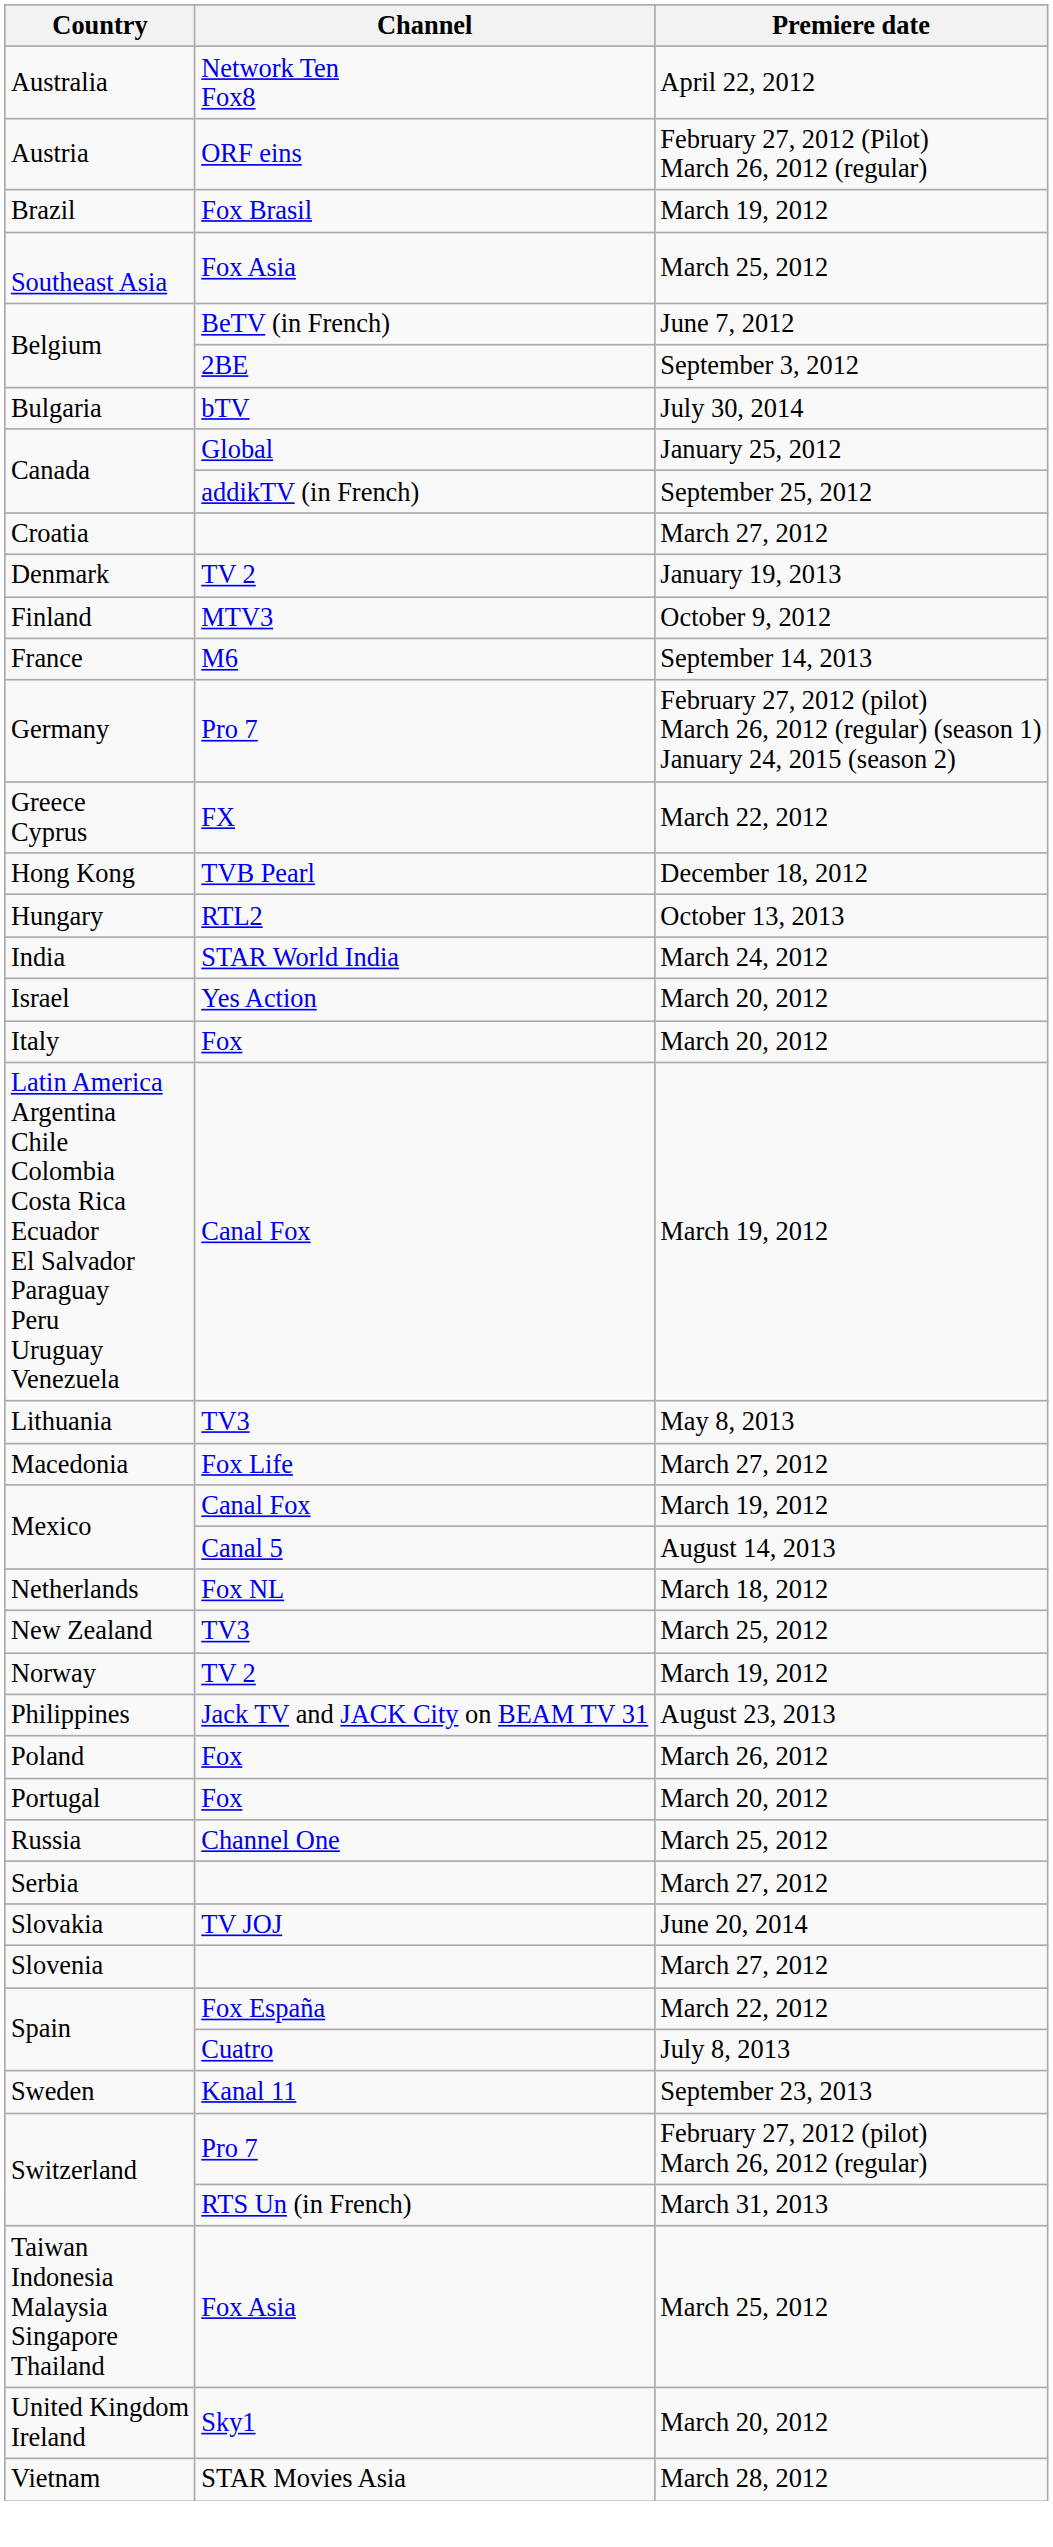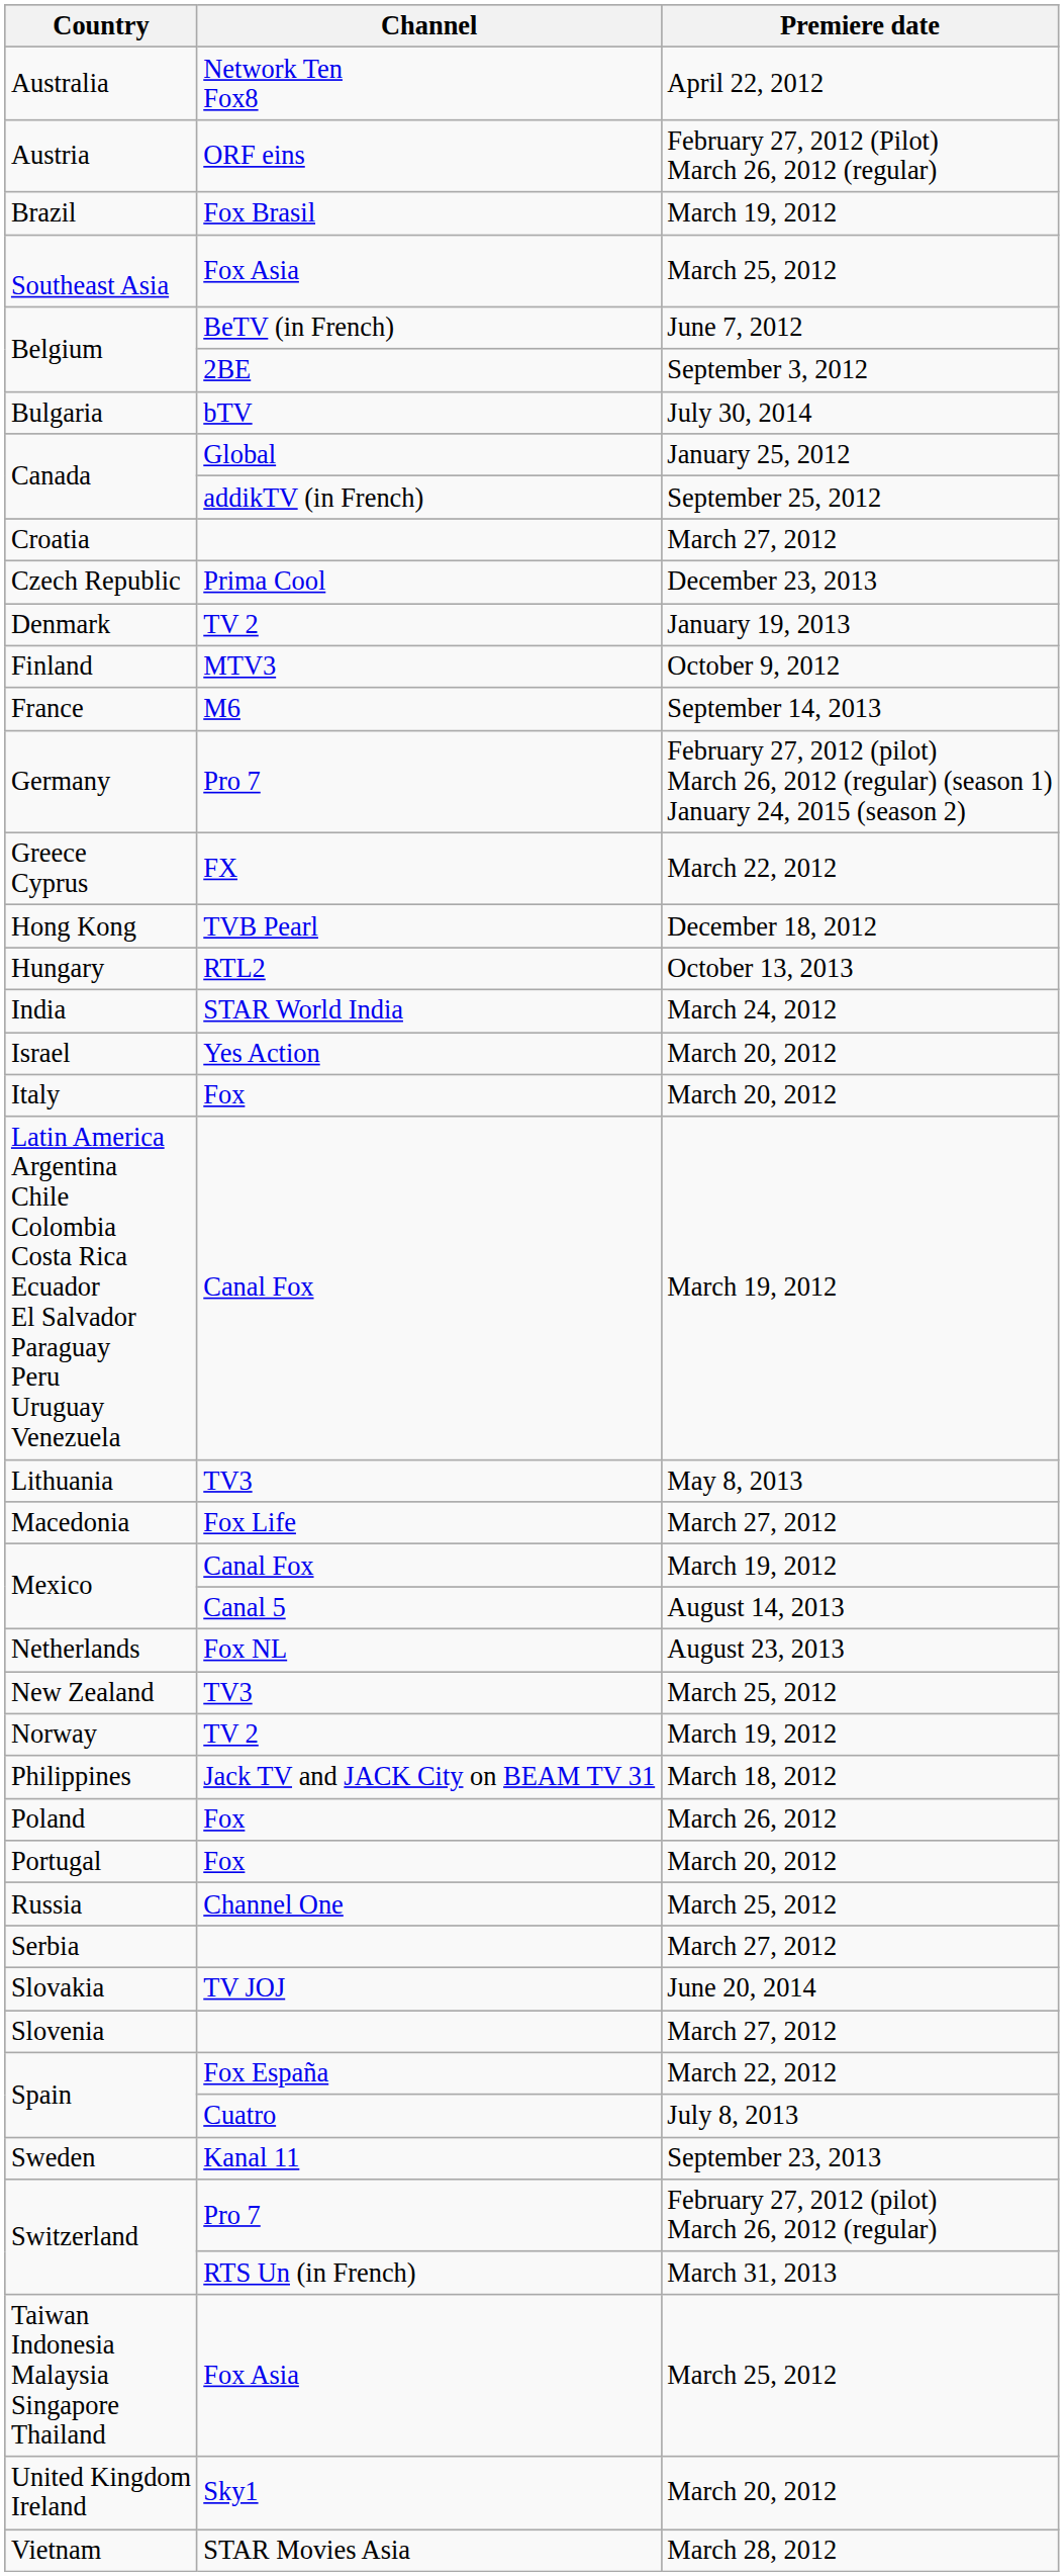+ row: Czech Republic | Prima Cool | December 23, 2013
Netherlands | Premiere date: March 18, 2012 -> August 23, 2013
Philippines | Premiere date: August 23, 2013 -> March 18, 2012
